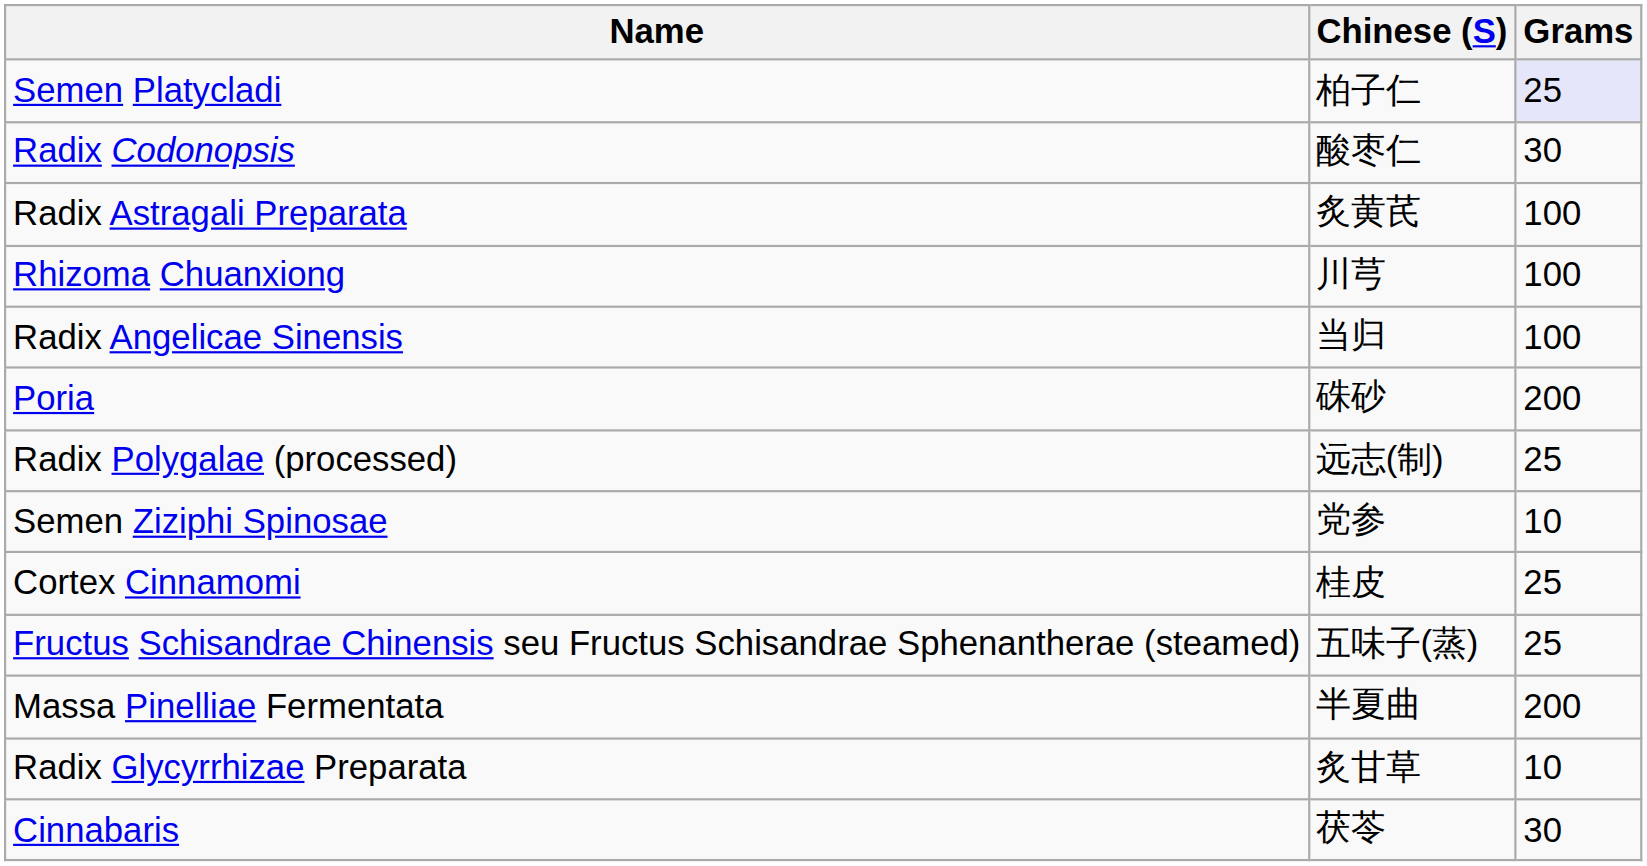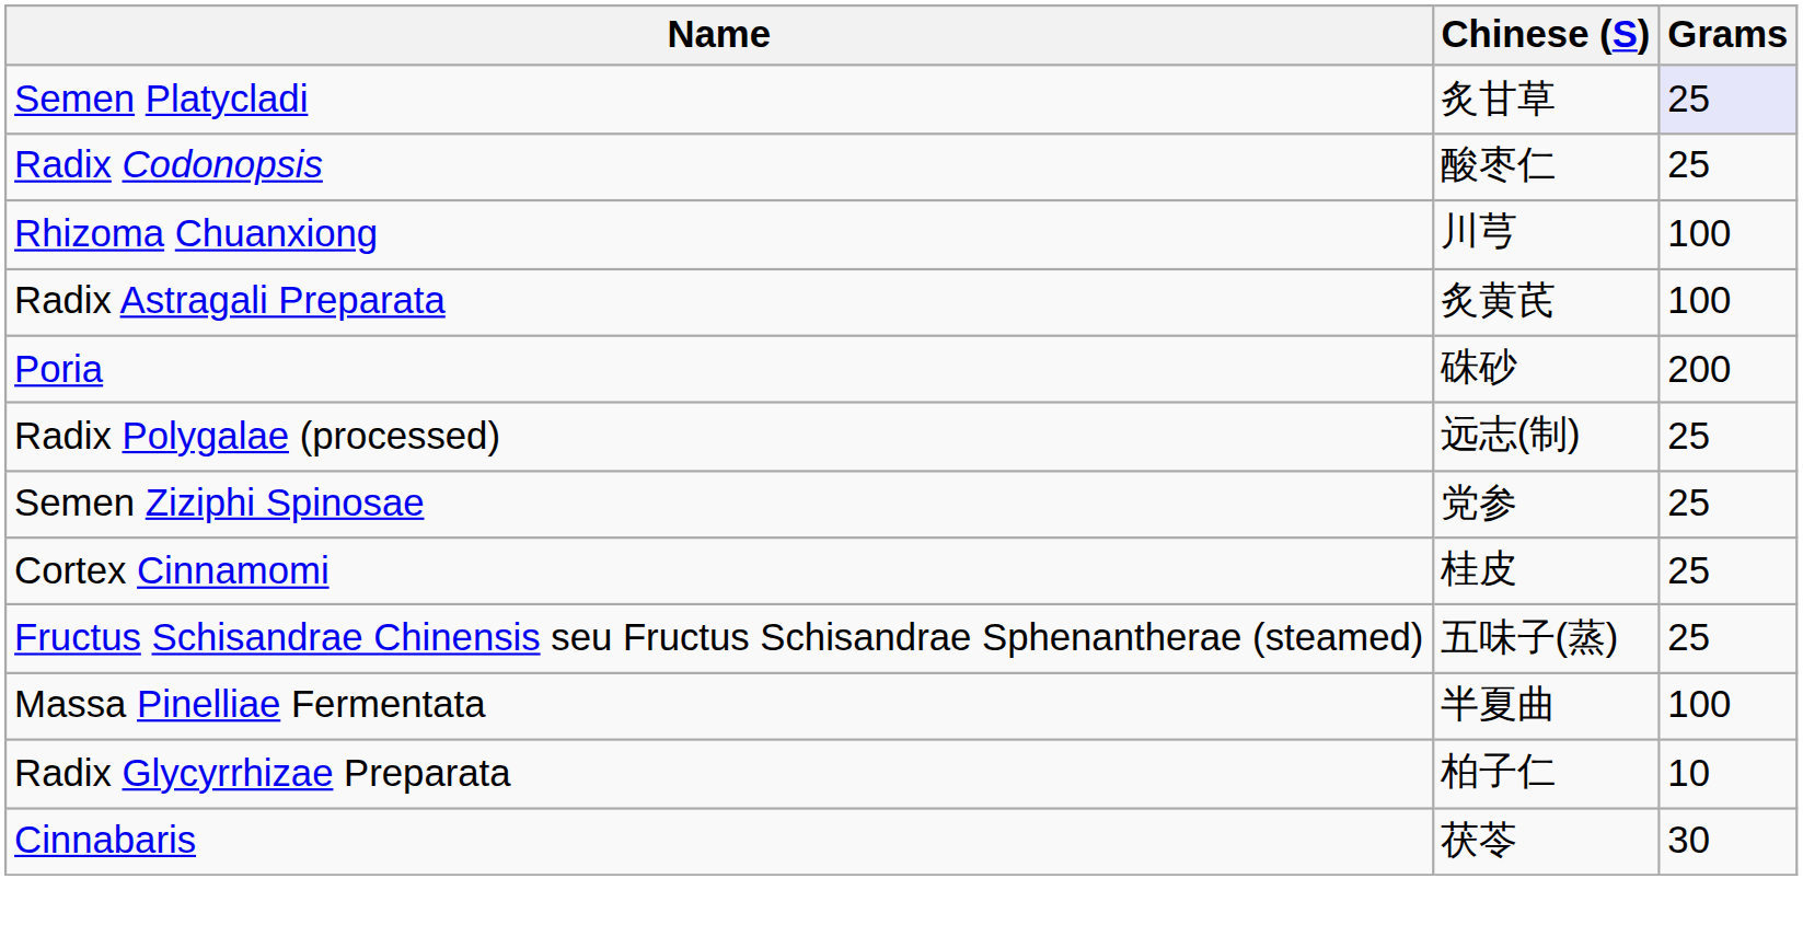Semen Platycladi | Chinese (S): 柏子仁 -> 炙甘草
Radix Codonopsis | Grams: 30 -> 25
rows swapped: Radix Astragali Preparata <-> Rhizoma Chuanxiong
- row: Radix Angelicae Sinensis | 当归 | 100
Semen Ziziphi Spinosae | Grams: 10 -> 25
Massa Pinelliae Fermentata | Grams: 200 -> 100
Radix Glycyrrhizae Preparata | Chinese (S): 炙甘草 -> 柏子仁
